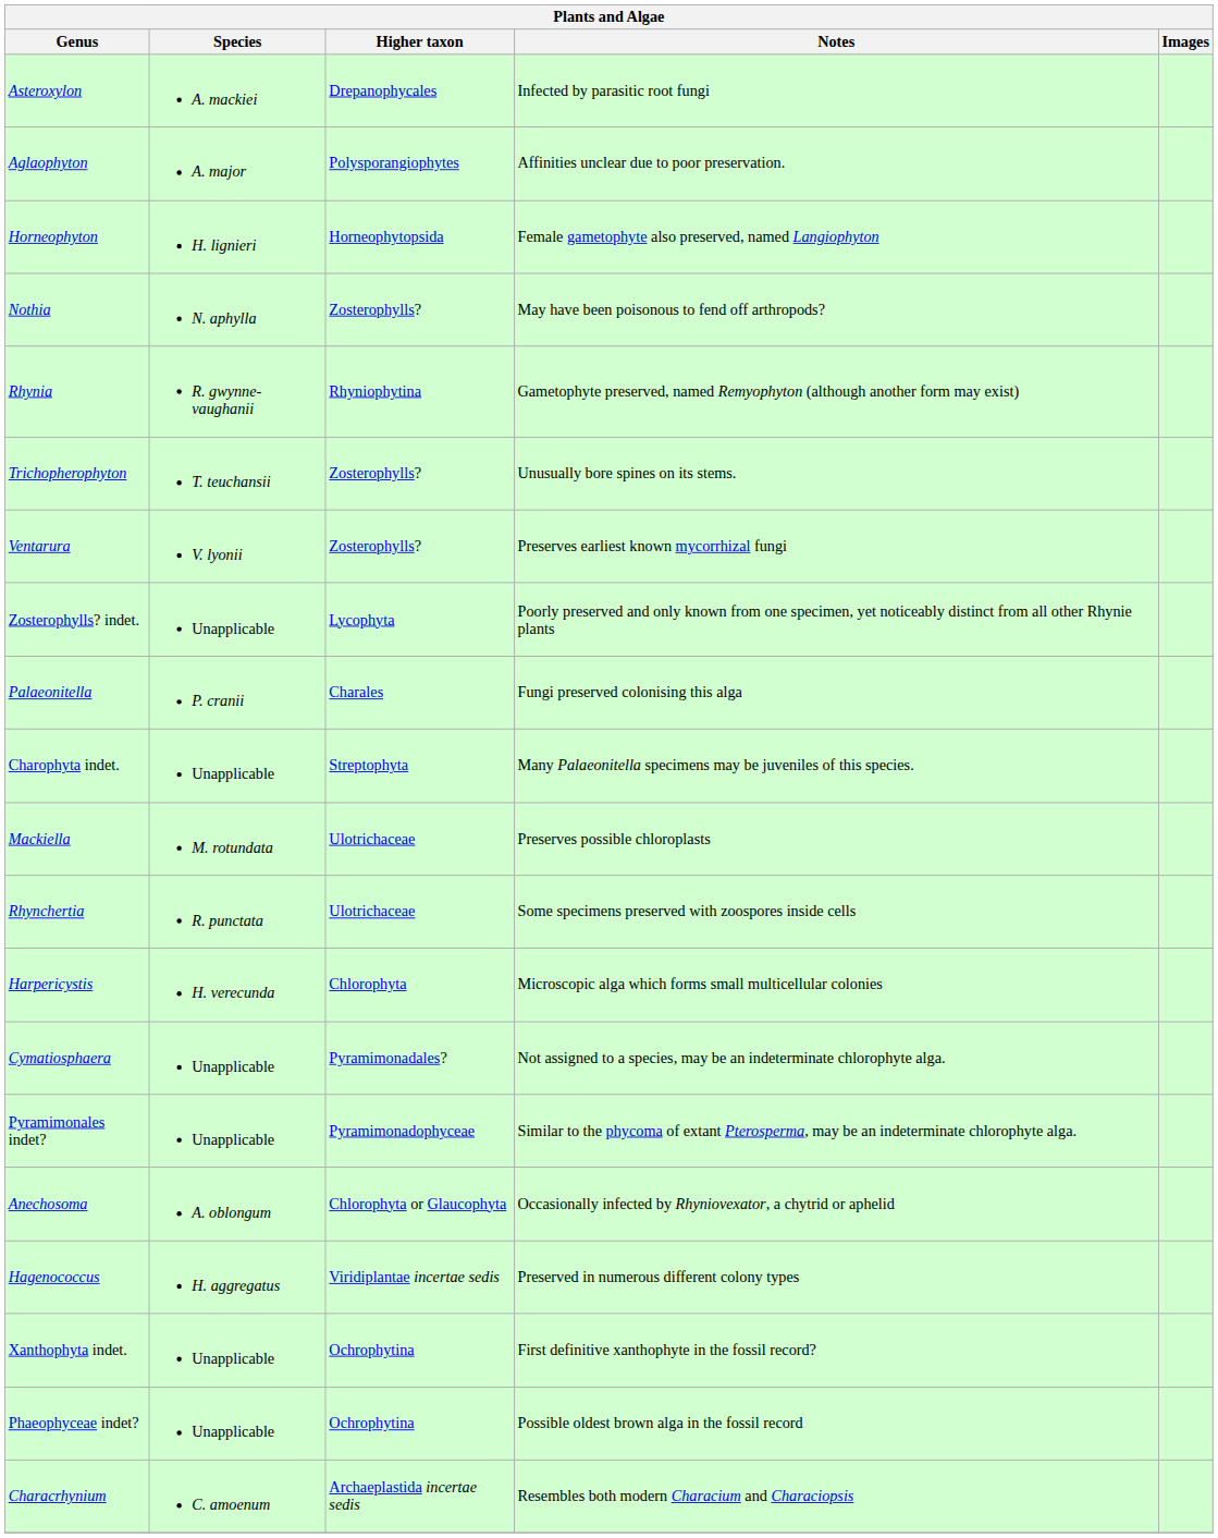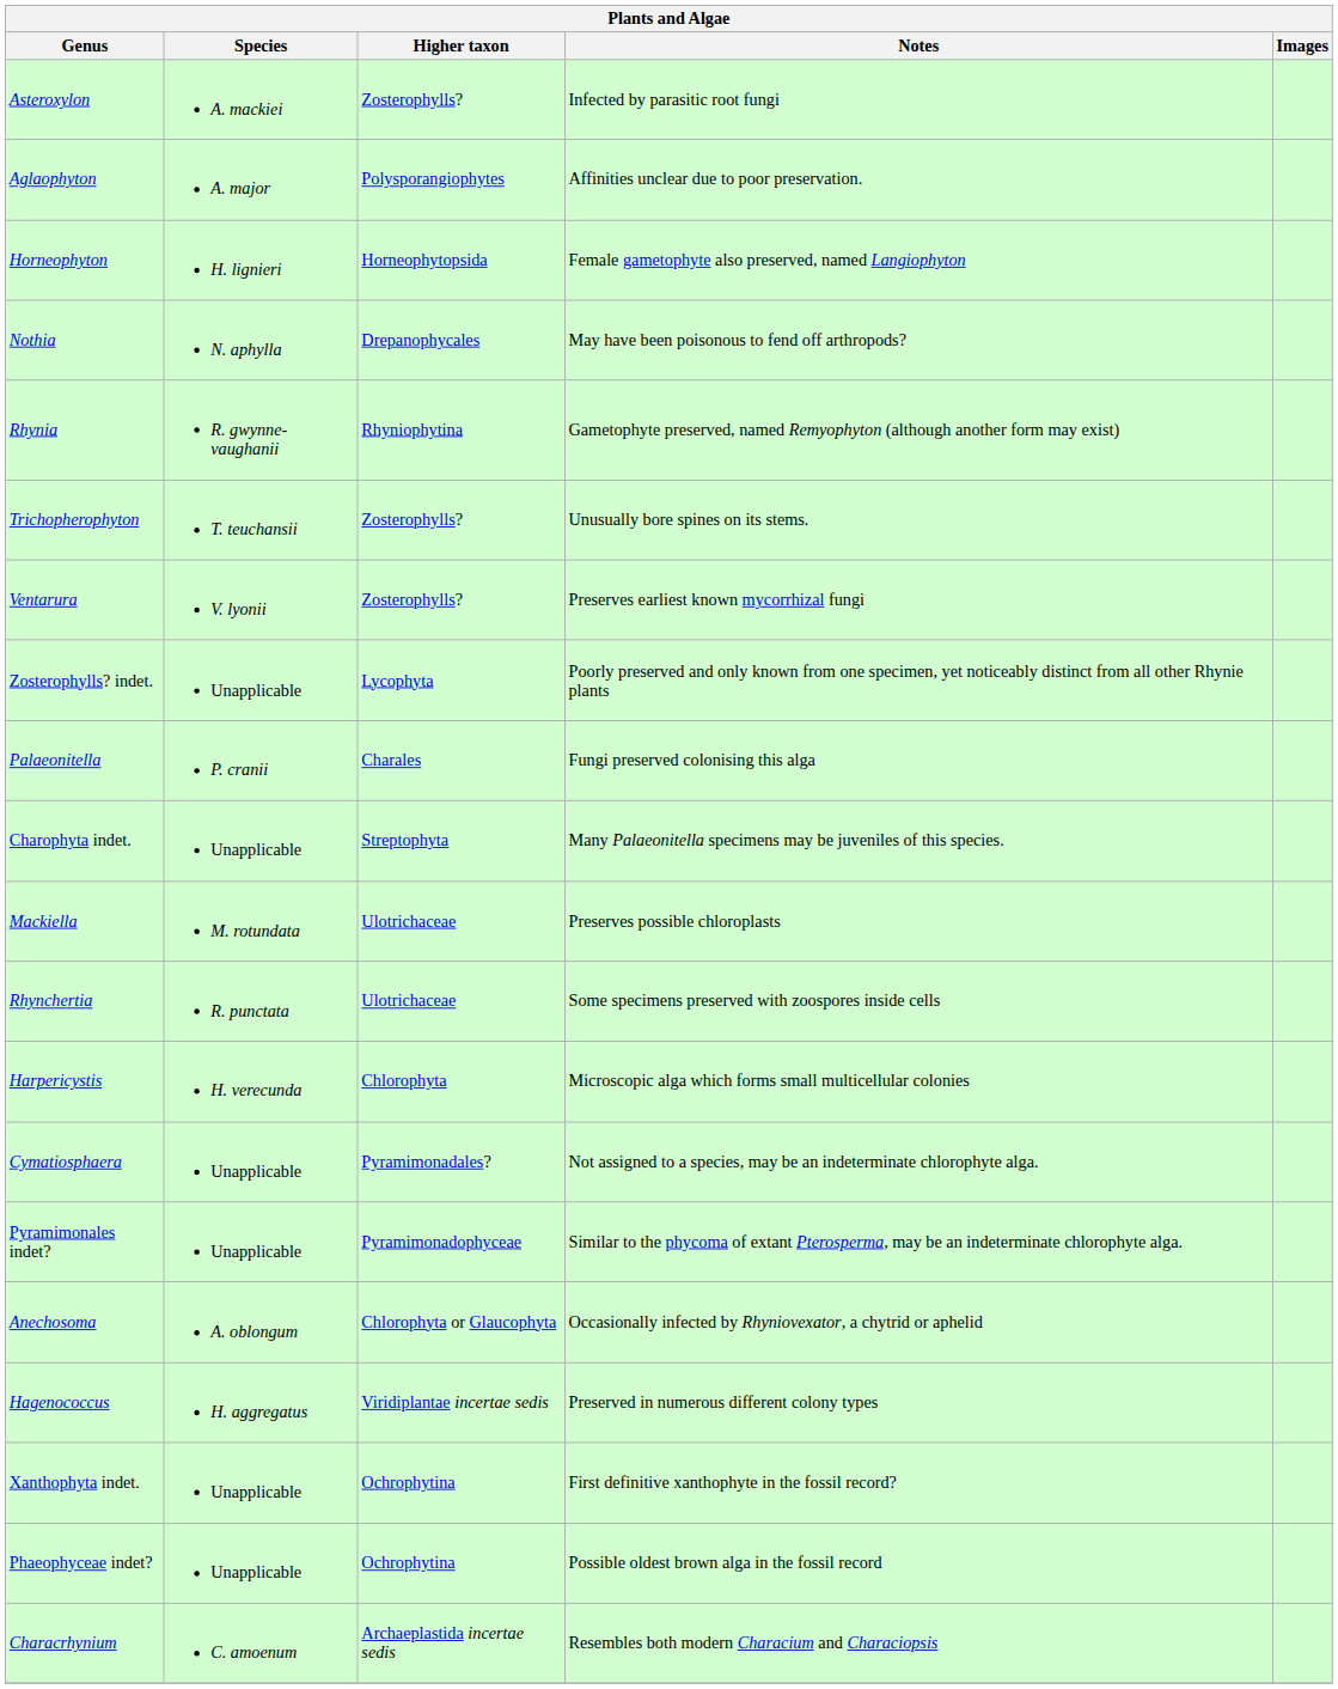Asteroxylon | Higher taxon: Drepanophycales -> Zosterophylls?
Nothia | Higher taxon: Zosterophylls? -> Drepanophycales
